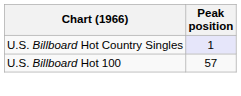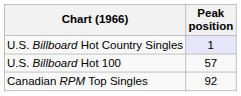+ row: Canadian RPM Top Singles | 92
